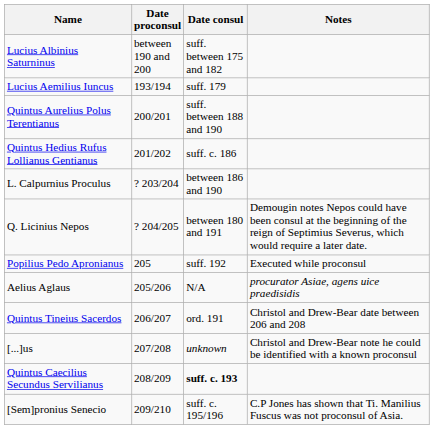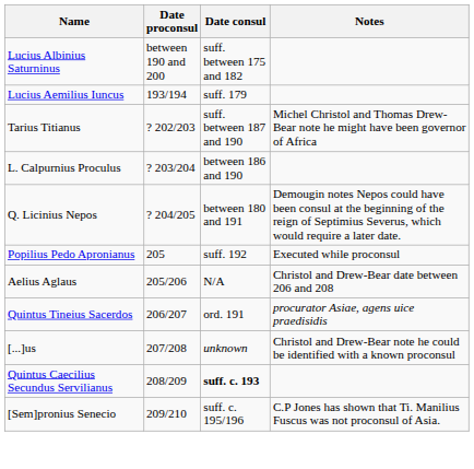- row: Quintus Aurelius Polus Terentianus | 200/201 | suff. between 188 and 190
- row: Quintus Hedius Rufus Lollianus Gentianus | 201/202 | suff. c. 186
+ row: Tarius Titianus | ? 202/203 | suff. between 187 and 190 | Michel Christol and Thomas Drew-Bear note he might have been governor of Africa
Aelius Aglaus | Notes: procurator Asiae, agens uice praedisidis -> Christol and Drew-Bear date between 206 and 208
Quintus Tineius Sacerdos | Notes: Christol and Drew-Bear date between 206 and 208 -> procurator Asiae, agens uice praedisidis
